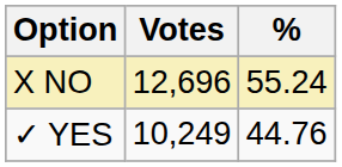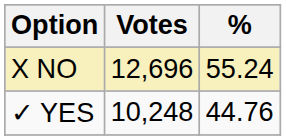✓ YES | Votes: 10,249 -> 10,248
